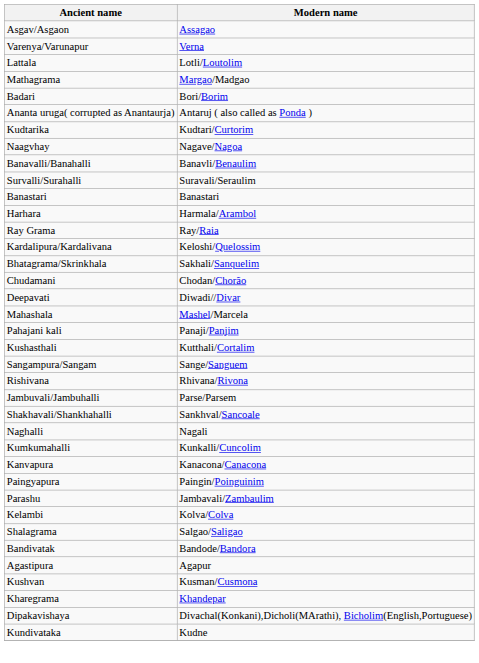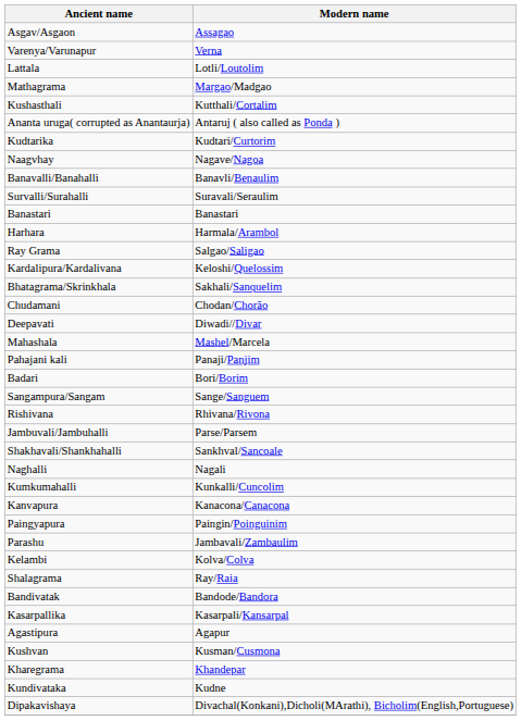rows swapped: Kushasthali <-> Badari
Ray Grama | Modern name: Ray/Raia -> Salgao/Saligao
Shalagrama | Modern name: Salgao/Saligao -> Ray/Raia
+ row: Kasarpallika | Kasarpali/Kansarpal
rows swapped: Dipakavishaya <-> Kundivataka
